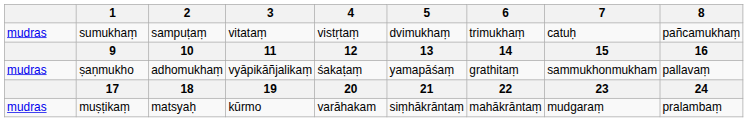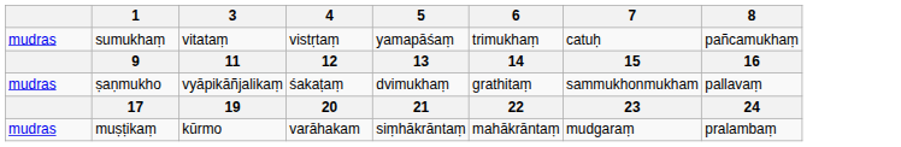- column: 2 | sampuṭaṃ | 10 | adhomukhaṃ | 18 | matsyaḥ
sumukhaṃ | 5: dvimukhaṃ -> yamapāśaṃ
ṣaṇmukho | 5: yamapāśaṃ -> dvimukhaṃ
